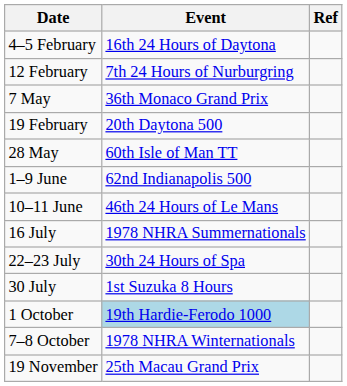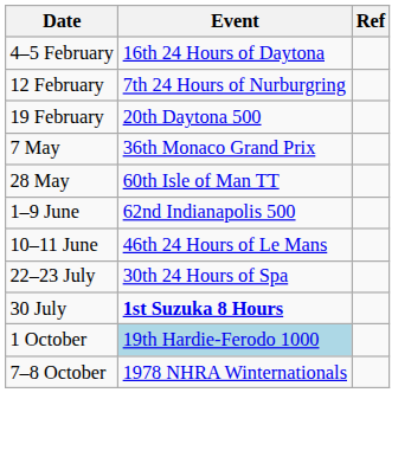rows swapped: 19 February <-> 7 May
- row: 16 July | 1978 NHRA Summernationals
30 July | Event: normal -> bold
- row: 19 November | 25th Macau Grand Prix
